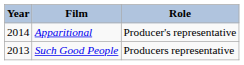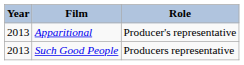Apparitional | Year: 2014 -> 2013
